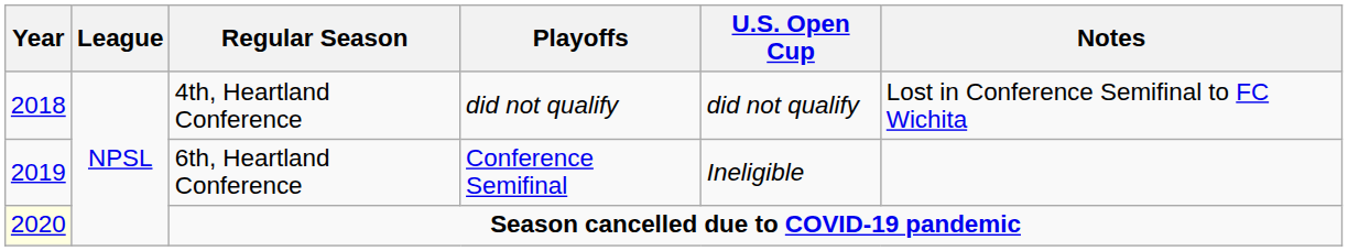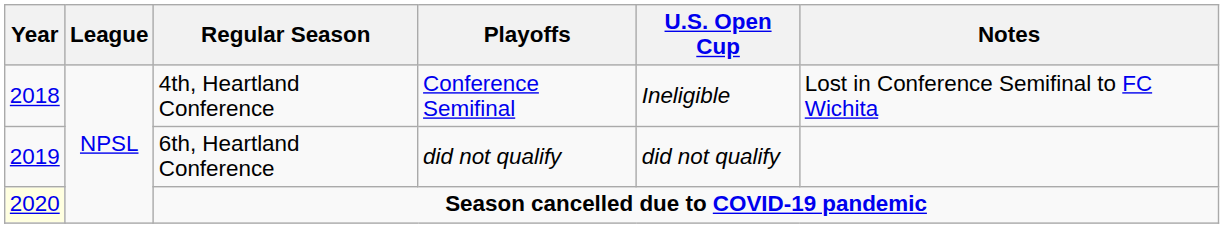4th, Heartland Conference | Playoffs: did not qualify -> Conference Semifinal
4th, Heartland Conference | U.S. Open Cup: did not qualify -> Ineligible
6th, Heartland Conference | Playoffs: Conference Semifinal -> did not qualify
6th, Heartland Conference | U.S. Open Cup: Ineligible -> did not qualify
